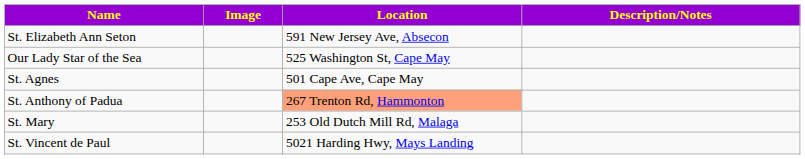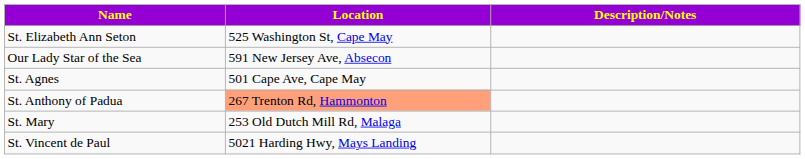- column: Image
St. Elizabeth Ann Seton | Location: 591 New Jersey Ave, Absecon -> 525 Washington St, Cape May
Our Lady Star of the Sea | Location: 525 Washington St, Cape May -> 591 New Jersey Ave, Absecon
